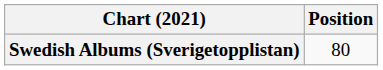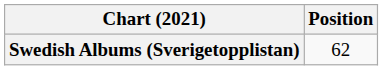Swedish Albums (Sverigetopplistan) | Position: 80 -> 62
